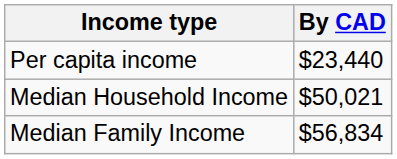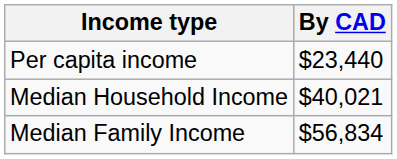Median Household Income | By CAD: $50,021 -> $40,021
